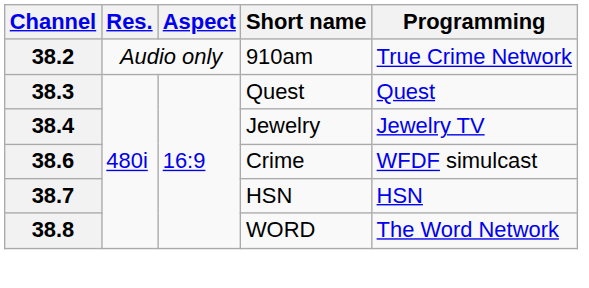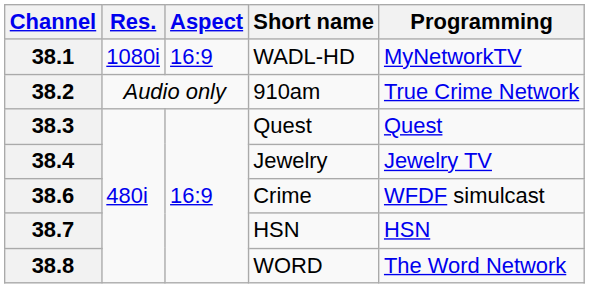+ row: 38.1 | 1080i | 16:9 | WADL-HD | MyNetworkTV
